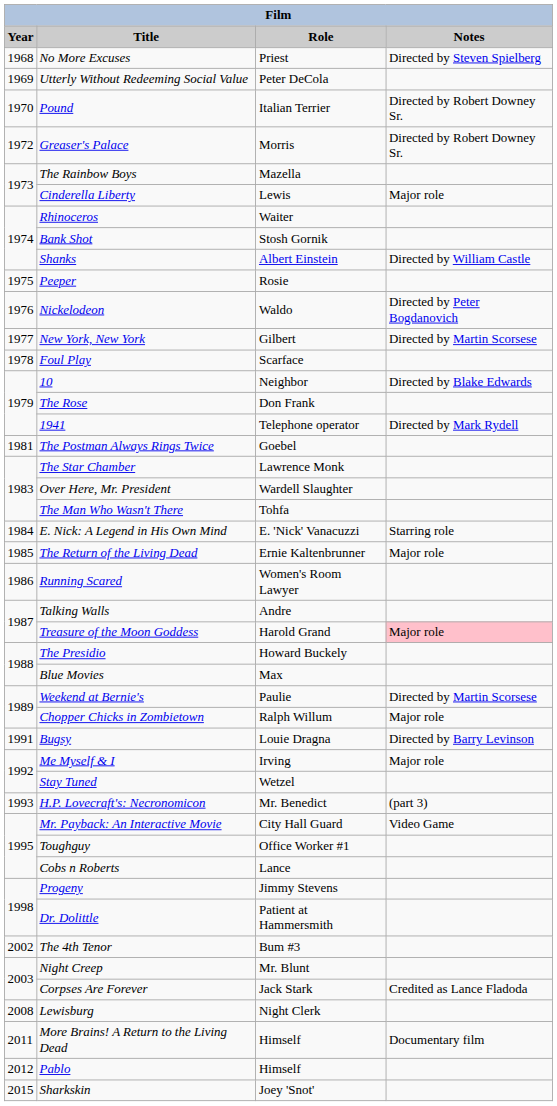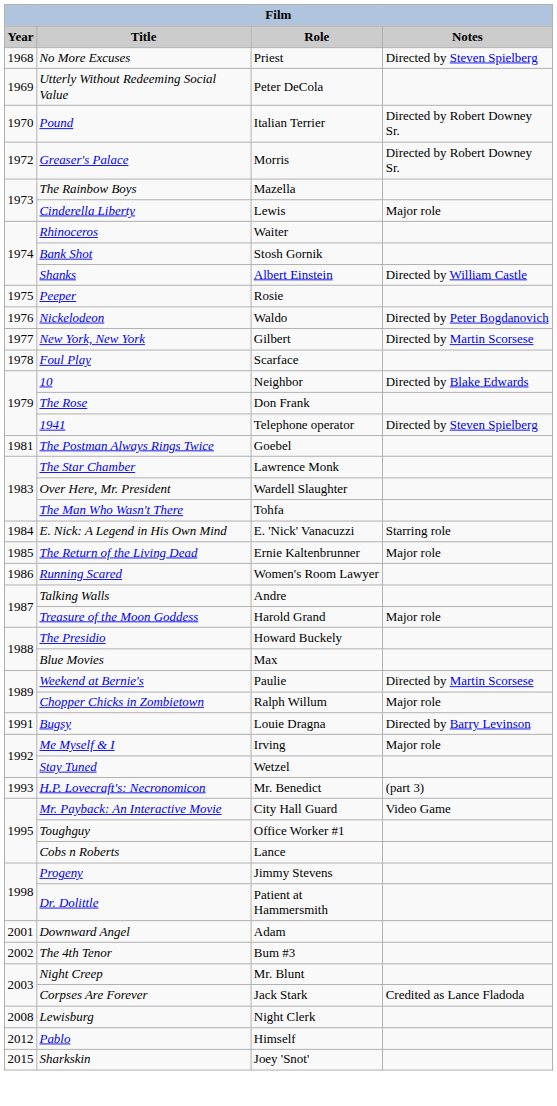1941 | Notes: Directed by Mark Rydell -> Directed by Steven Spielberg
Treasure of the Moon Goddess | Notes: pink background -> no background
+ row: 2001 | Downward Angel | Adam
- row: 2011 | More Brains! A Return to the Living Dead | Himself | Documentary film
